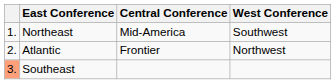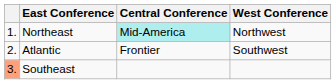Northeast | Central Conference: no background -> paleturquoise background
Northeast | West Conference: Southwest -> Northwest
Atlantic | West Conference: Northwest -> Southwest
